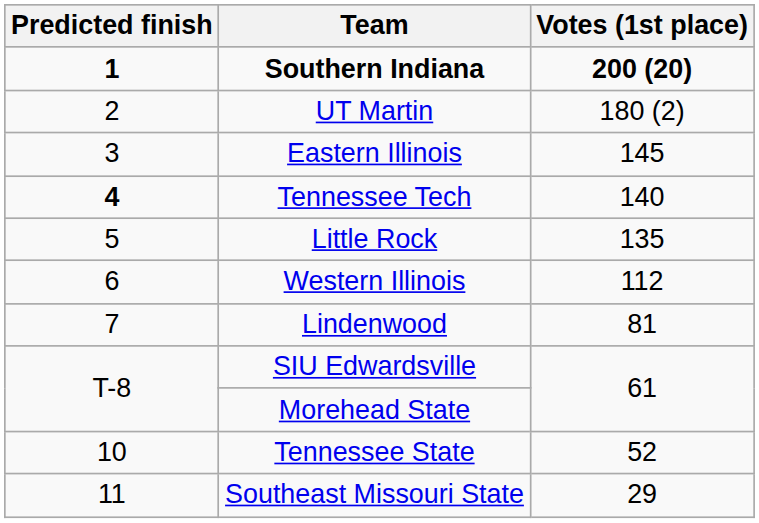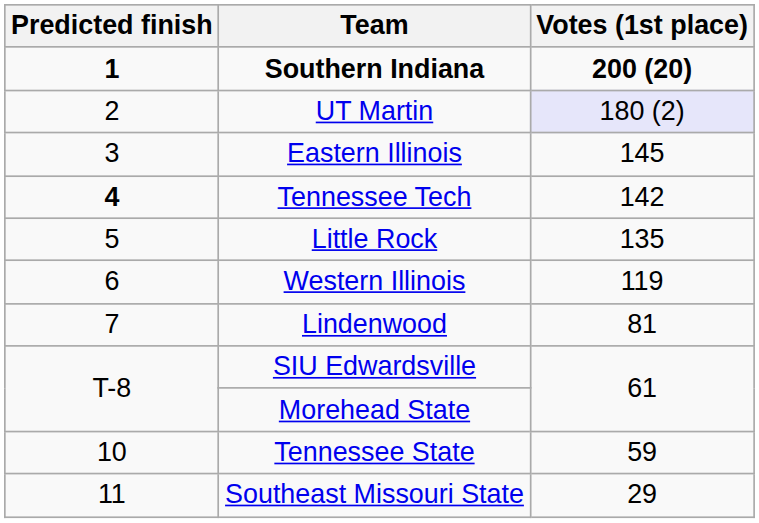UT Martin | Votes (1st place): no background -> lavender background
Tennessee Tech | Votes (1st place): 140 -> 142
Western Illinois | Votes (1st place): 112 -> 119
Tennessee State | Votes (1st place): 52 -> 59
